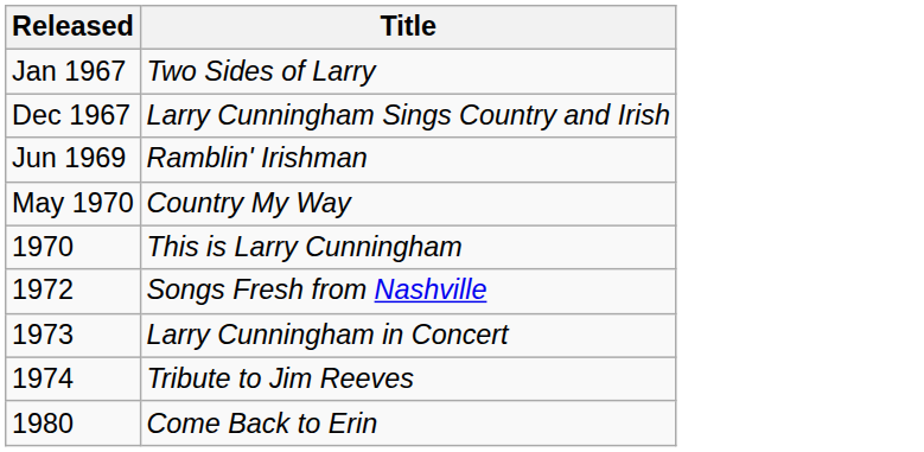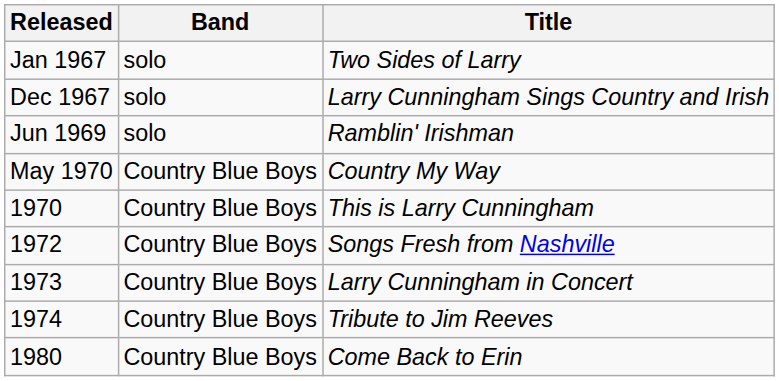+ column: Band | solo | solo | solo | Country Blue Boys | Country Blue Boys | Country Blue Boys | Country Blue Boys | Country Blue Boys | Country Blue Boys
